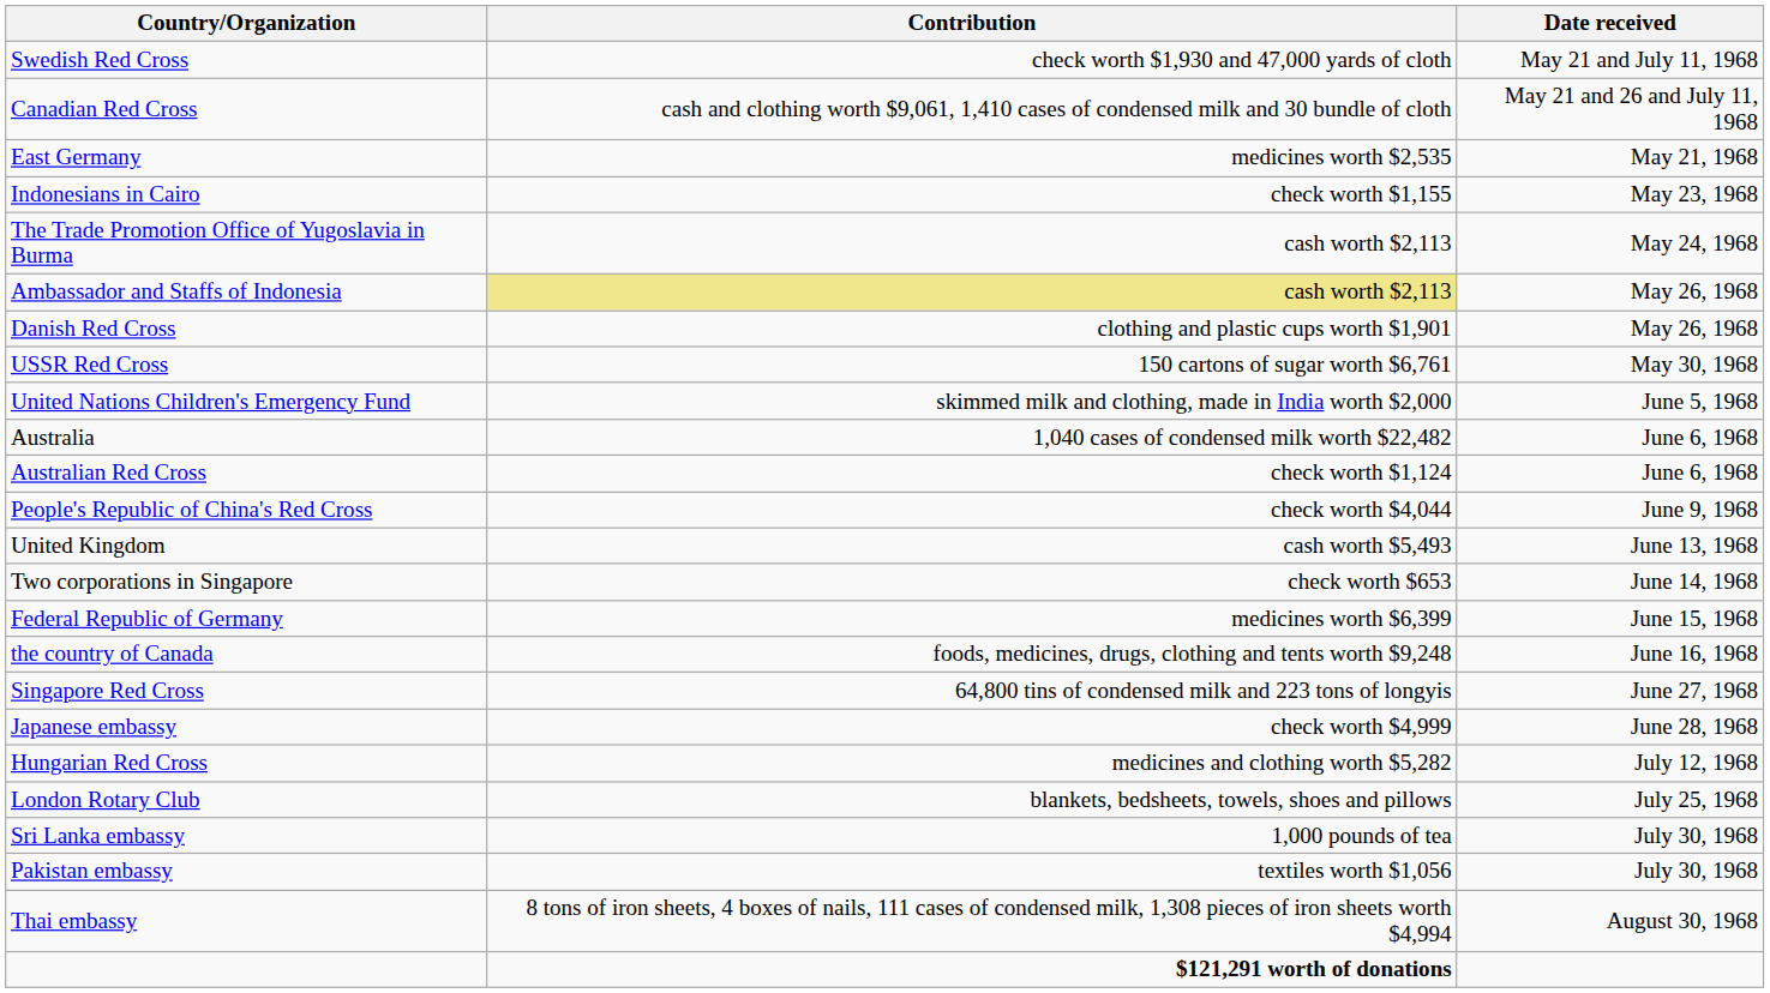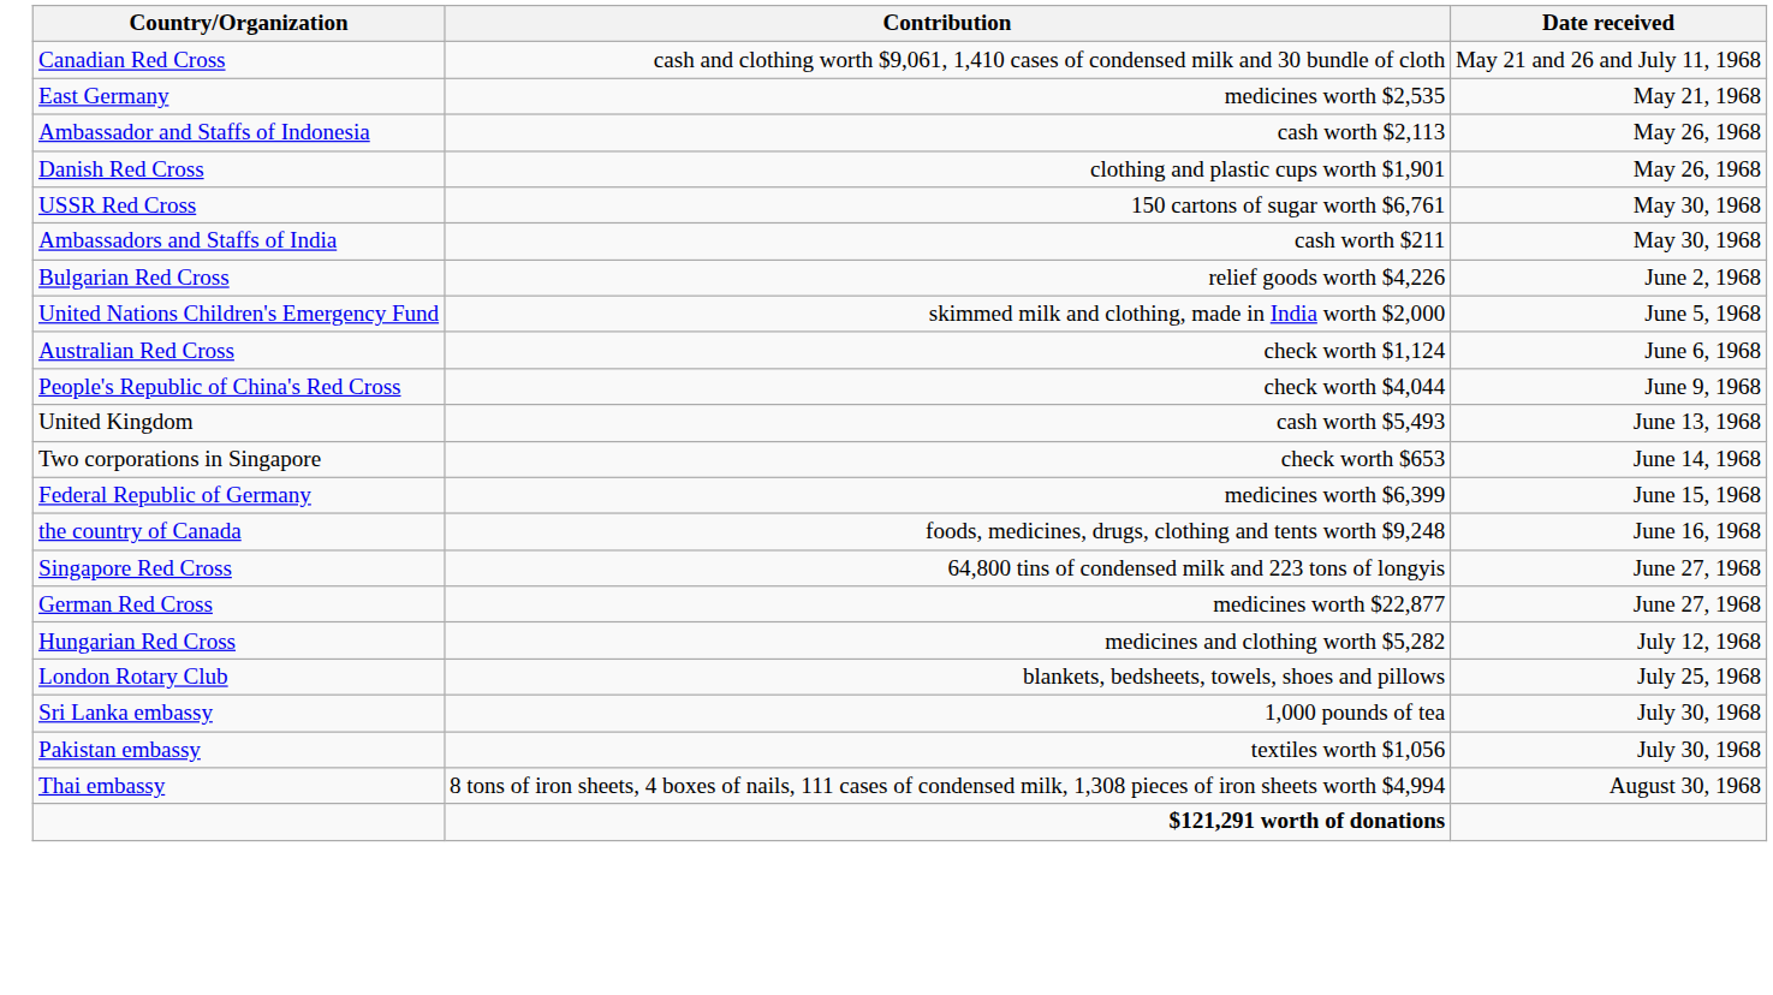- row: Swedish Red Cross | check worth $1,930 and 47,000 yards of cloth | May 21 and July 11, 1968
- row: Indonesians in Cairo | check worth $1,155 | May 23, 1968
- row: The Trade Promotion Office of Yugoslavia in Burma | cash worth $2,113 | May 24, 1968
Ambassador and Staffs of Indonesia | Contribution: khaki background -> no background
+ row: Ambassadors and Staffs of India | cash worth $211 | May 30, 1968
+ row: Bulgarian Red Cross | relief goods worth $4,226 | June 2, 1968
- row: Australia | 1,040 cases of condensed milk worth $22,482 | June 6, 1968
+ row: German Red Cross | medicines worth $22,877 | June 27, 1968
- row: Japanese embassy | check worth $4,999 | June 28, 1968
